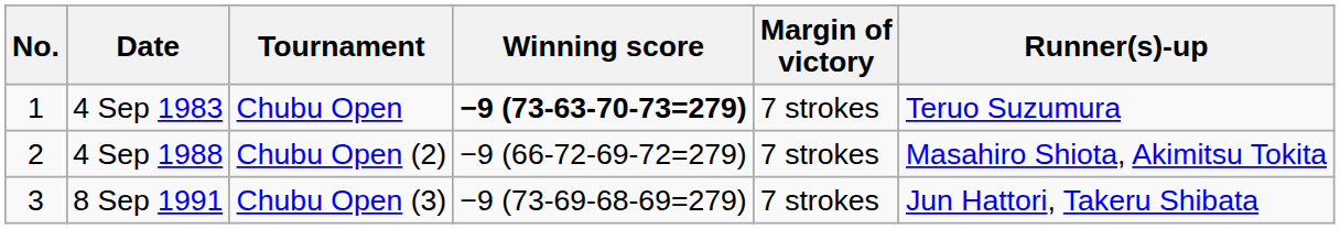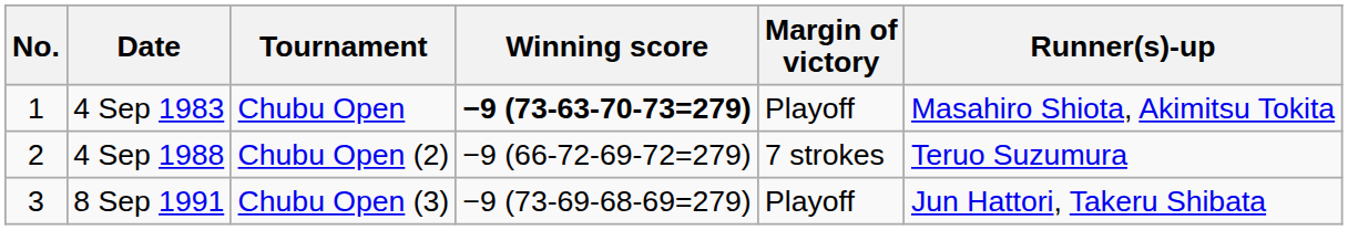4 Sep 1983 | Margin of victory: 7 strokes -> Playoff
4 Sep 1983 | Runner(s)-up: Teruo Suzumura -> Masahiro Shiota, Akimitsu Tokita
4 Sep 1988 | Runner(s)-up: Masahiro Shiota, Akimitsu Tokita -> Teruo Suzumura
8 Sep 1991 | Margin of victory: 7 strokes -> Playoff
